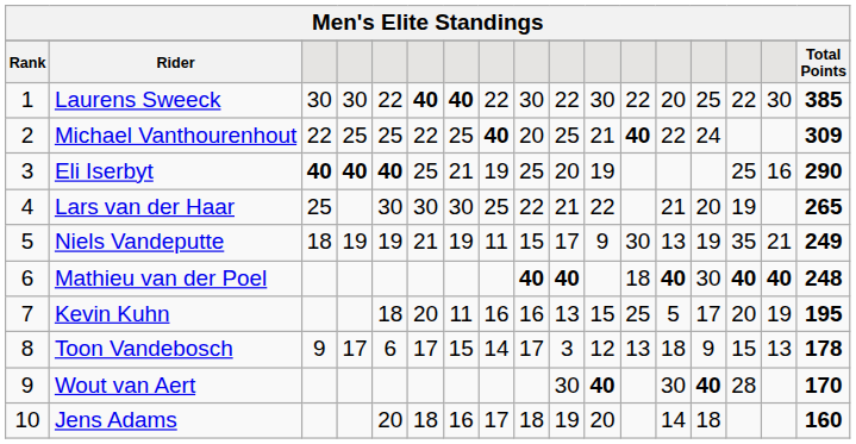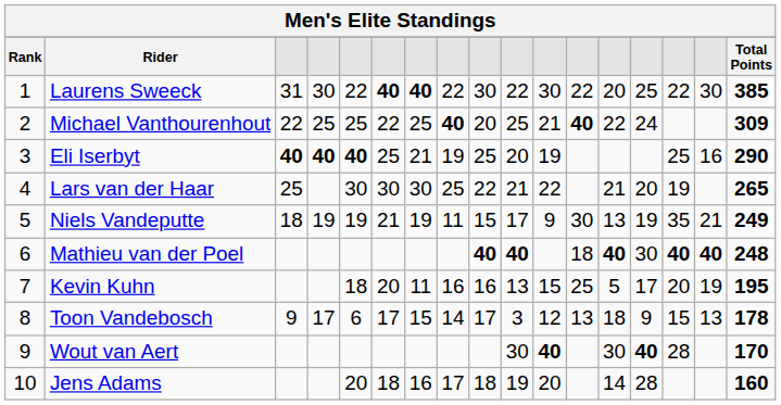Laurens Sweeck | column 3: 30 -> 31
Jens Adams | column 14: 18 -> 28
